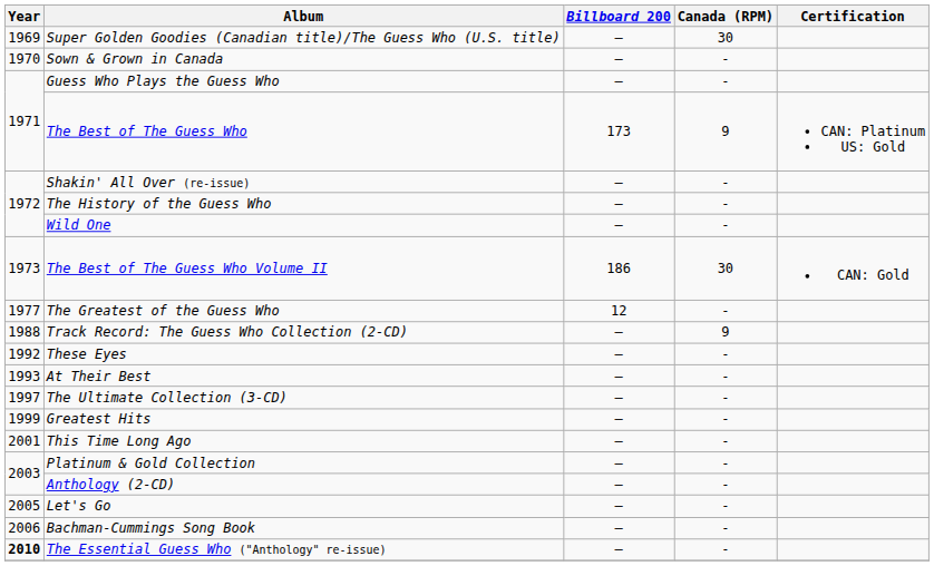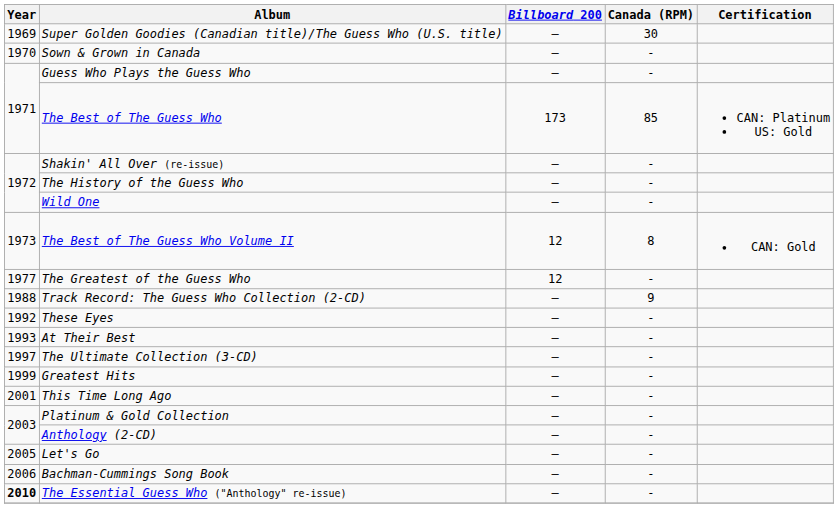The Best of The Guess Who | Canada (RPM): 9 -> 85
The Best of The Guess Who Volume II | Billboard 200: 186 -> 12
The Best of The Guess Who Volume II | Canada (RPM): 30 -> 8
